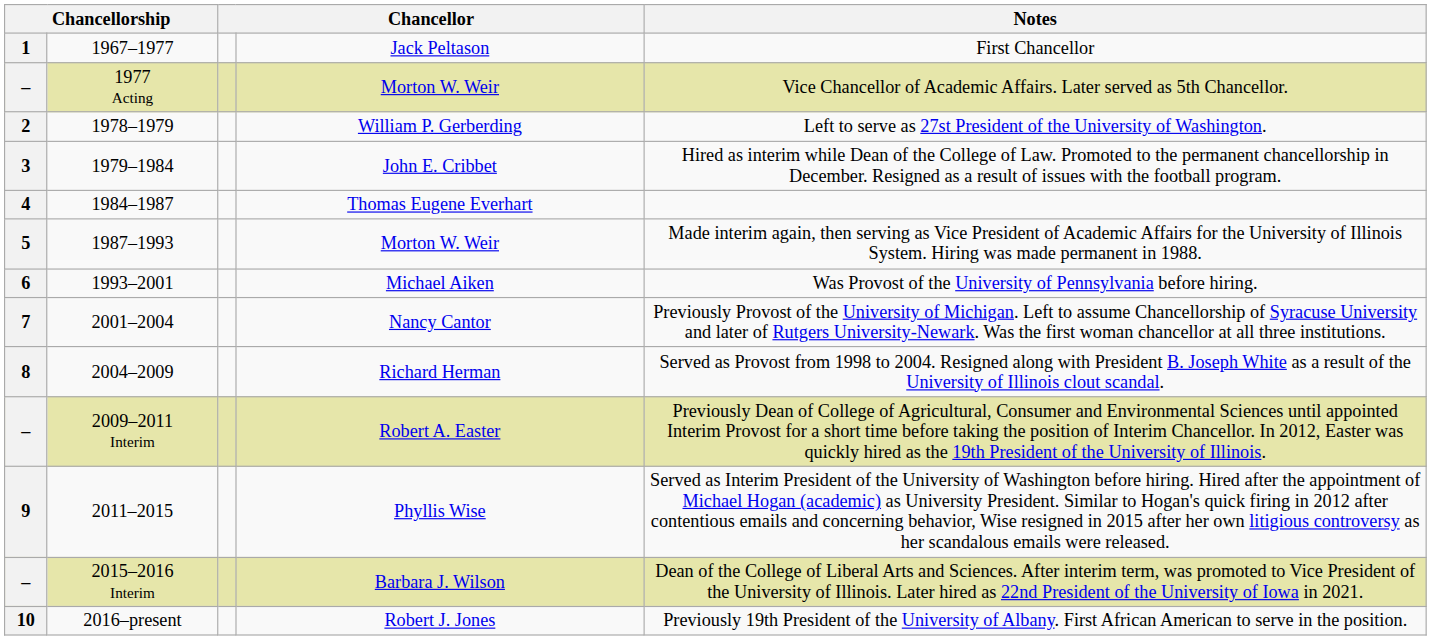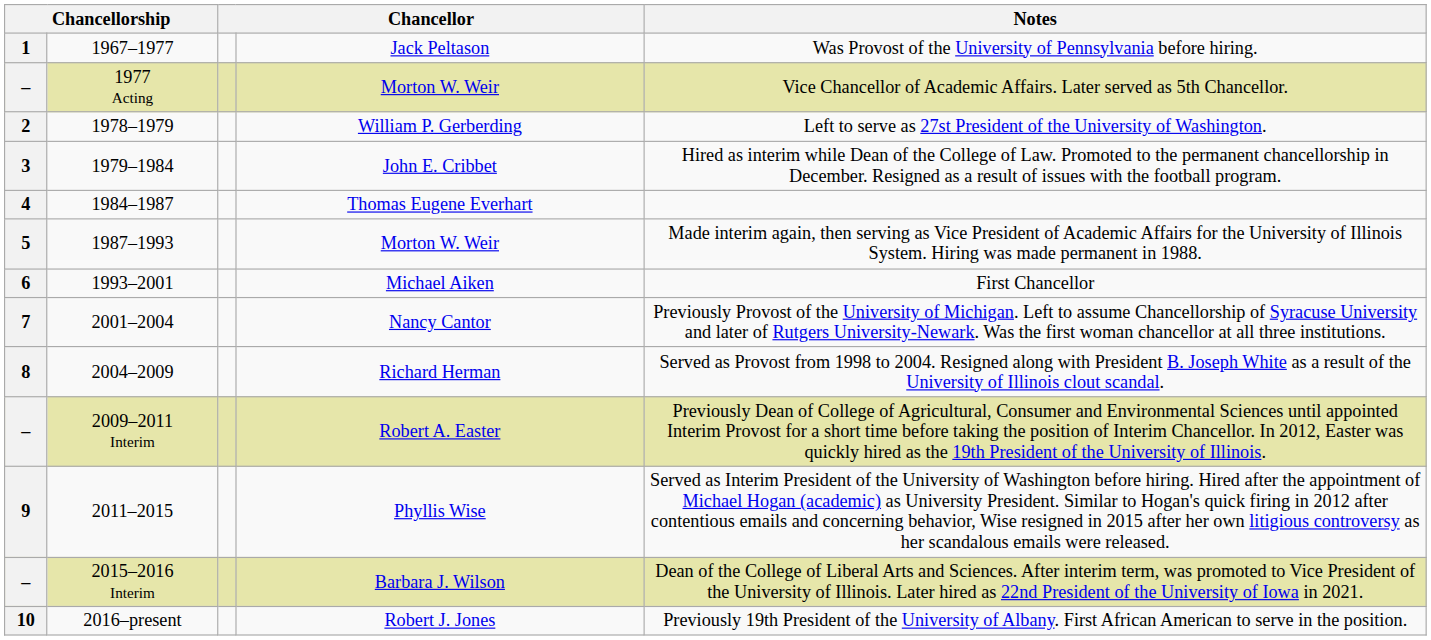Jack Peltason | Notes: First Chancellor -> Was Provost of the University of Pennsylvania before hiring.
Michael Aiken | Notes: Was Provost of the University of Pennsylvania before hiring. -> First Chancellor
